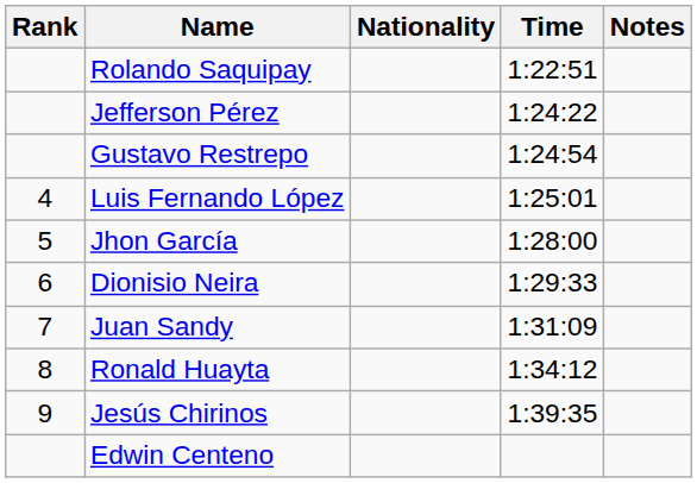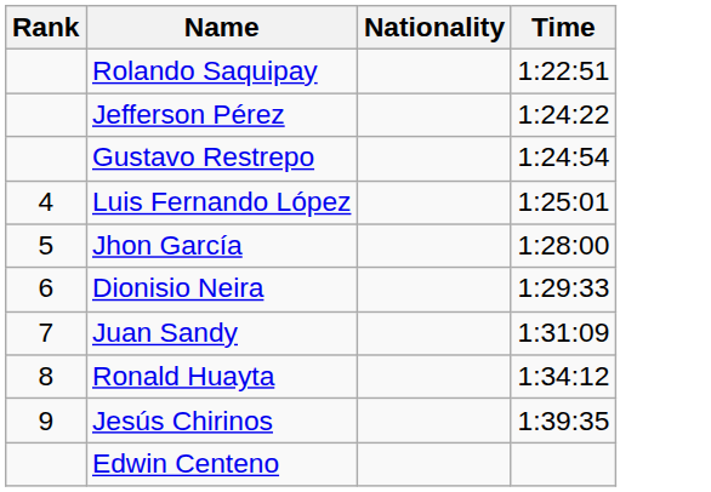- column: Notes
